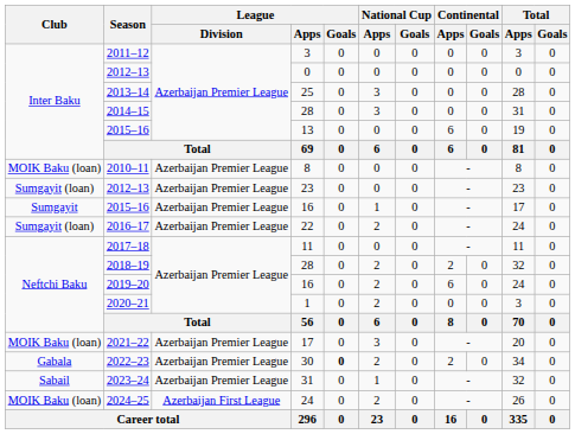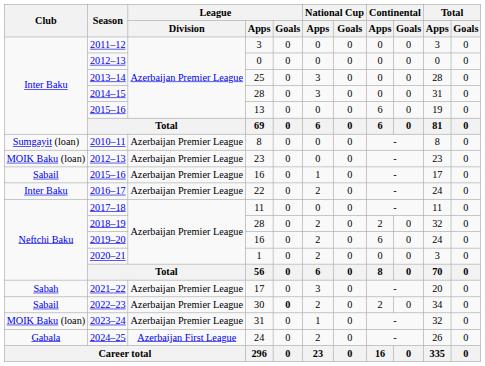2010–11 | Club: MOIK Baku (loan) -> Sumgayit (loan)
2012–13 / 23 | Club: Sumgayit (loan) -> MOIK Baku (loan)
2015–16 / 16 | Club: Sumgayit -> Sabail
2016–17 | Club: Sumgayit (loan) -> Inter Baku
2021–22 | Club: MOIK Baku (loan) -> Sabah
2022–23 | Club: Gabala -> Sabail
2023–24 | Club: Sabail -> MOIK Baku (loan)
2024–25 | Club: MOIK Baku (loan) -> Gabala
